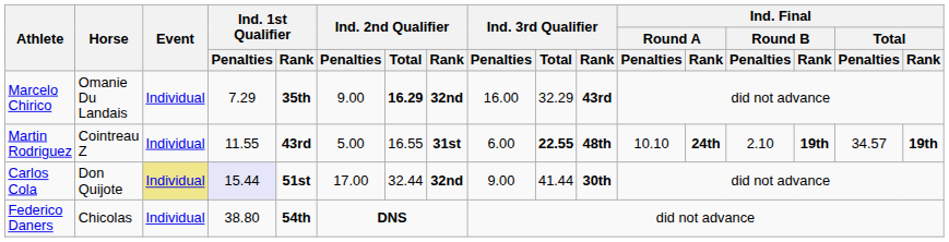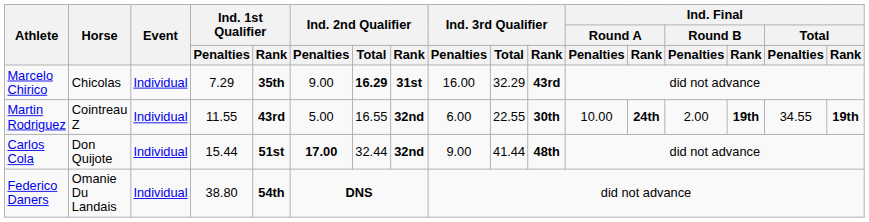Marcelo Chirico | Horse: Omanie Du Landais -> Chicolas
Marcelo Chirico | Ind. 2nd Qualifier / Rank: 32nd -> 31st
Martin Rodriguez | Ind. 2nd Qualifier / Rank: 31st -> 32nd
Martin Rodriguez | Ind. 3rd Qualifier / Total: bold -> normal
Martin Rodriguez | Ind. 3rd Qualifier / Rank: 48th -> 30th
Martin Rodriguez | Ind. Final / Round A / Penalties: 10.10 -> 10.00
Martin Rodriguez | Ind. Final / Round B / Penalties: 2.10 -> 2.00
Martin Rodriguez | Ind. Final / Total / Penalties: 34.57 -> 34.55
Carlos Cola | Event: khaki background -> no background
Carlos Cola | Ind. 1st Qualifier / Penalties: lavender background -> no background
Carlos Cola | Ind. 2nd Qualifier / Penalties: normal -> bold
Carlos Cola | Ind. 3rd Qualifier / Rank: 30th -> 48th
Federico Daners | Horse: Chicolas -> Omanie Du Landais
